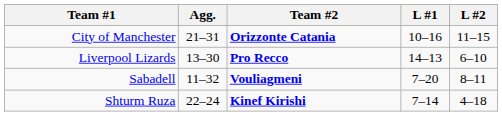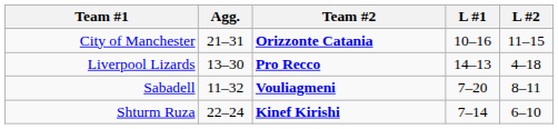Liverpool Lizards | L #2: 6–10 -> 4–18
Shturm Ruza | L #2: 4–18 -> 6–10
